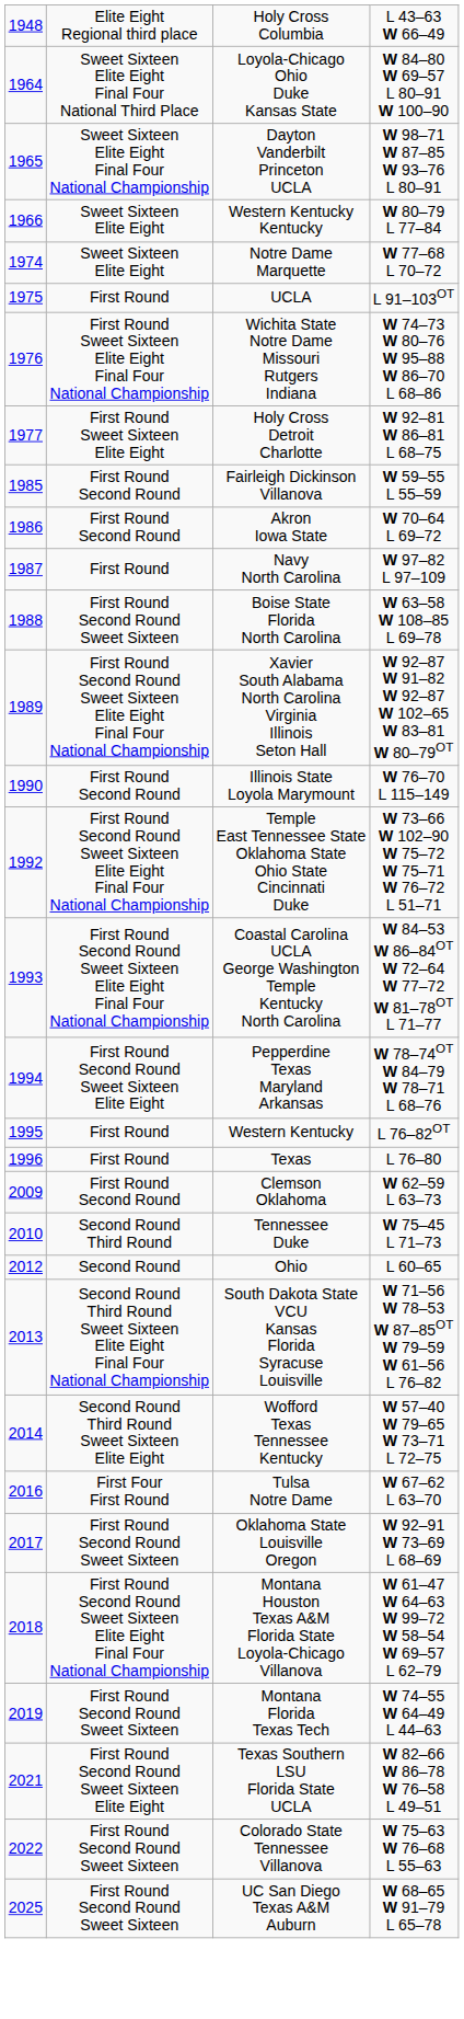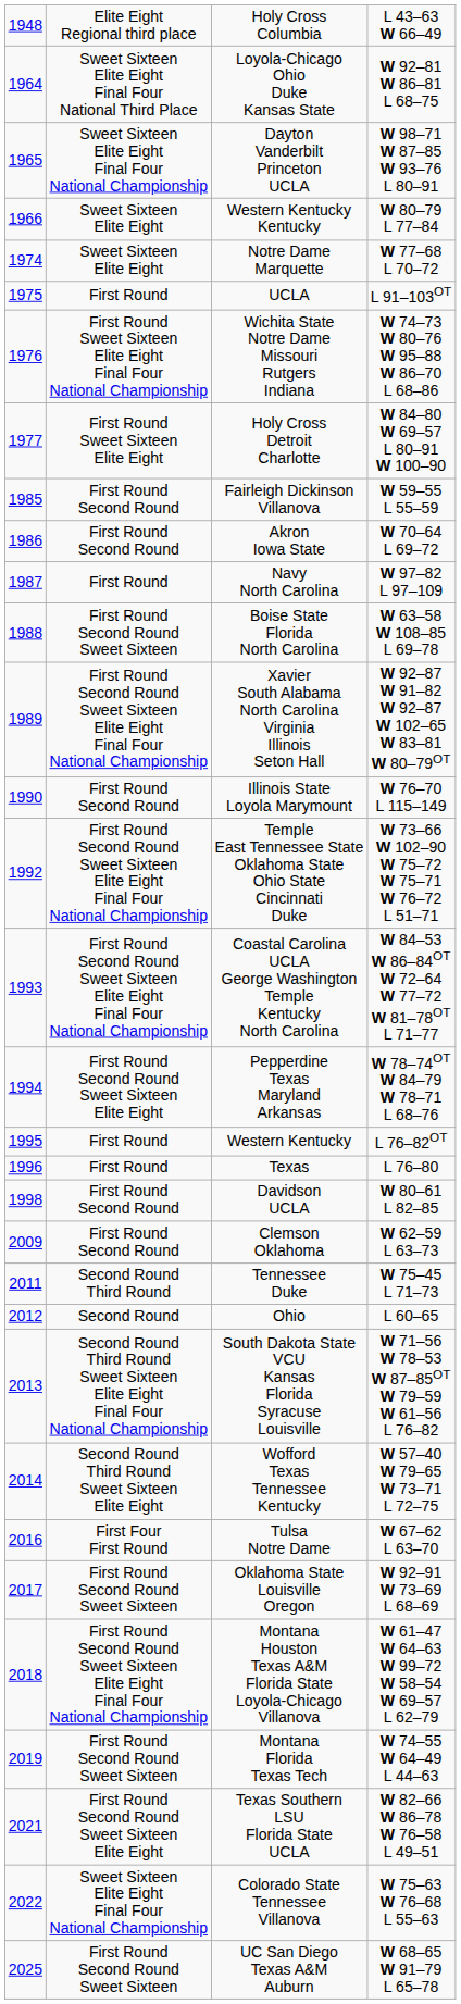Loyola-Chicago Ohio Duke Kansas State | column 4: W 84–80 W 69–57 L 80–91 W 100–90 -> W 92–81 W 86–81 L 68–75
Holy Cross Detroit Charlotte | column 4: W 92–81 W 86–81 L 68–75 -> W 84–80 W 69–57 L 80–91 W 100–90
+ row: 1998 | First Round Second Round | Davidson UCLA | W 80–61 L 82–85
Tennessee Duke | column 1: 2010 -> 2011
Colorado State Tennessee Villanova | column 2: First Round Second Round Sweet Sixteen -> Sweet Sixteen Elite Eight Final Four National Championship
